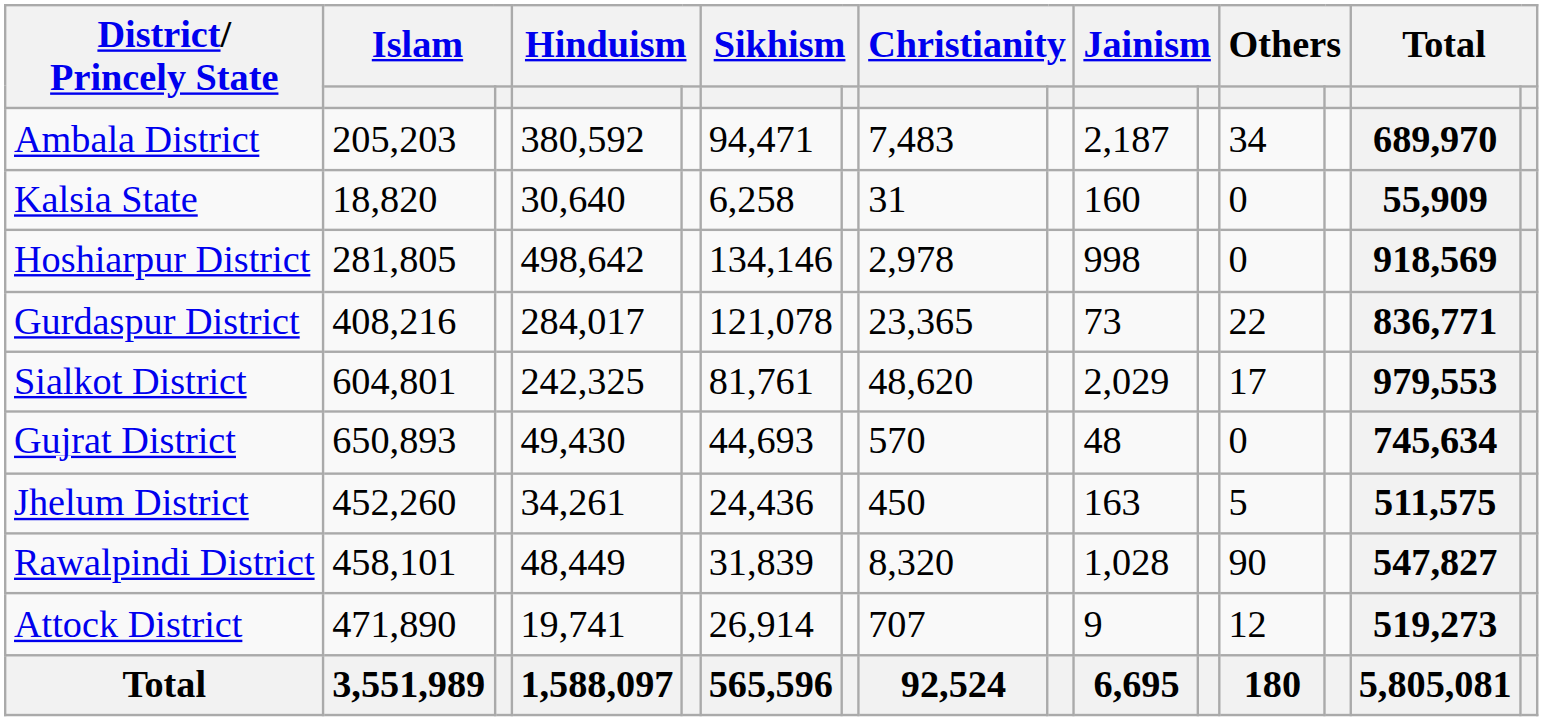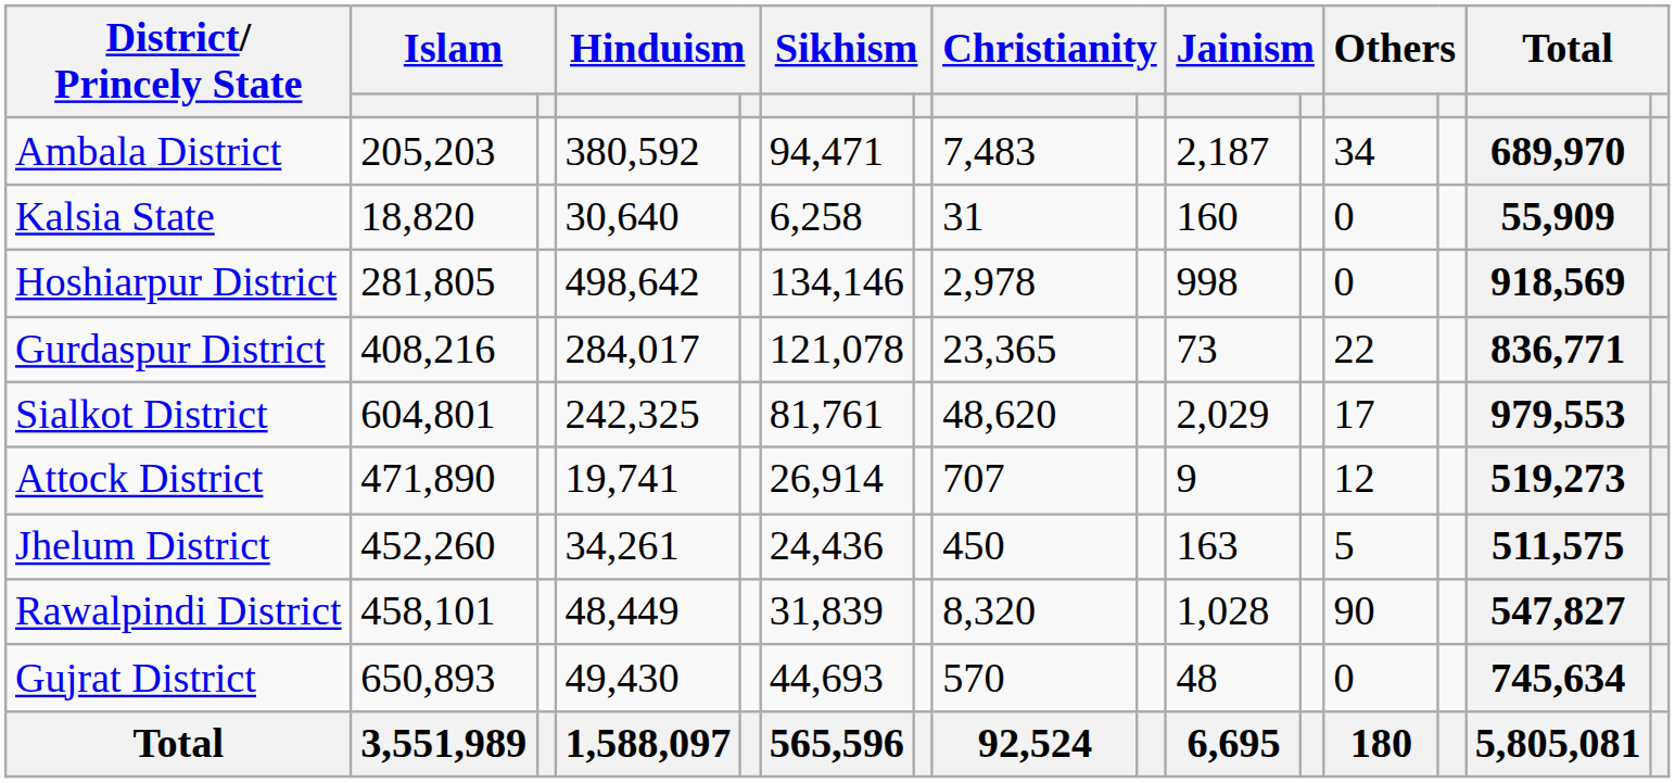rows swapped: Gujrat District <-> Attock District
